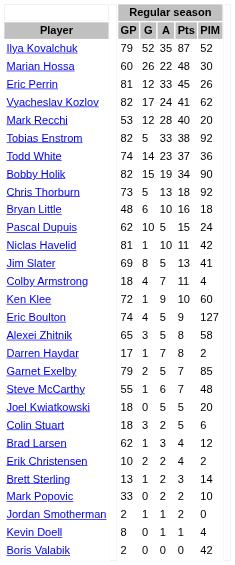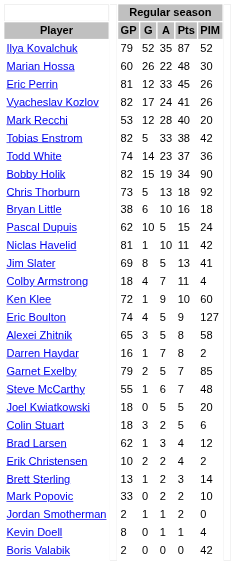Vyacheslav Kozlov | Regular season / PIM: 62 -> 26
Tobias Enstrom | Regular season / PIM: 92 -> 42
Bryan Little | Regular season / GP: 48 -> 38
Darren Haydar | Regular season / GP: 17 -> 16
